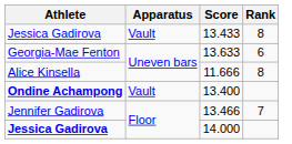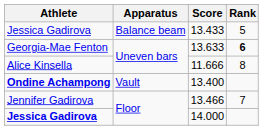13.433 | Apparatus: Vault -> Balance beam
13.433 | Rank: 8 -> 5
13.633 | Rank: normal -> bold
